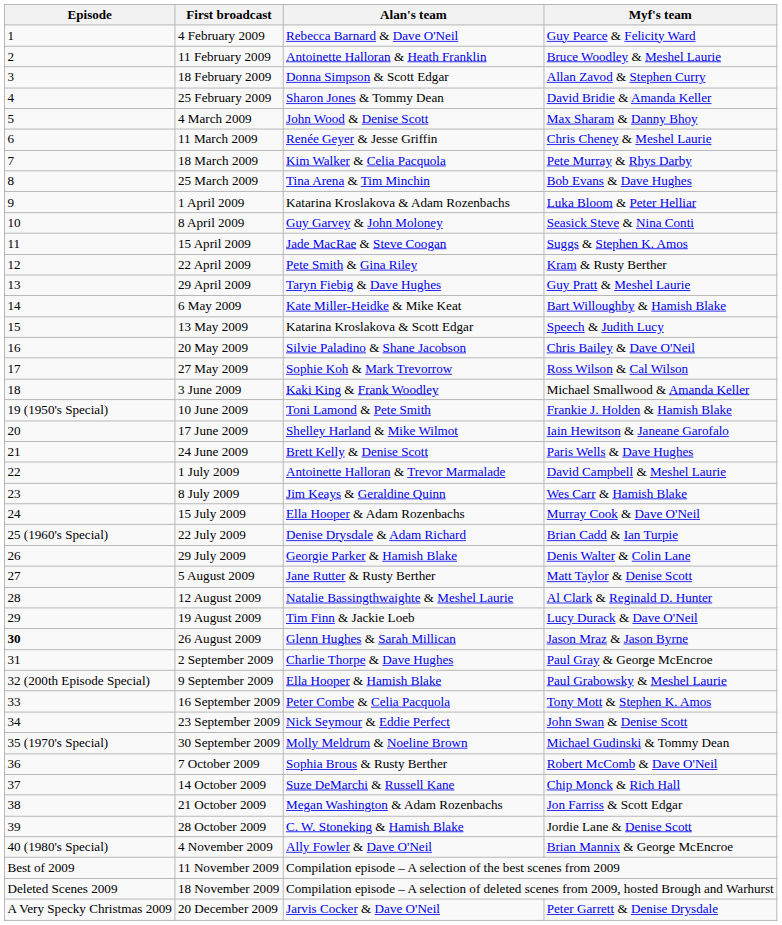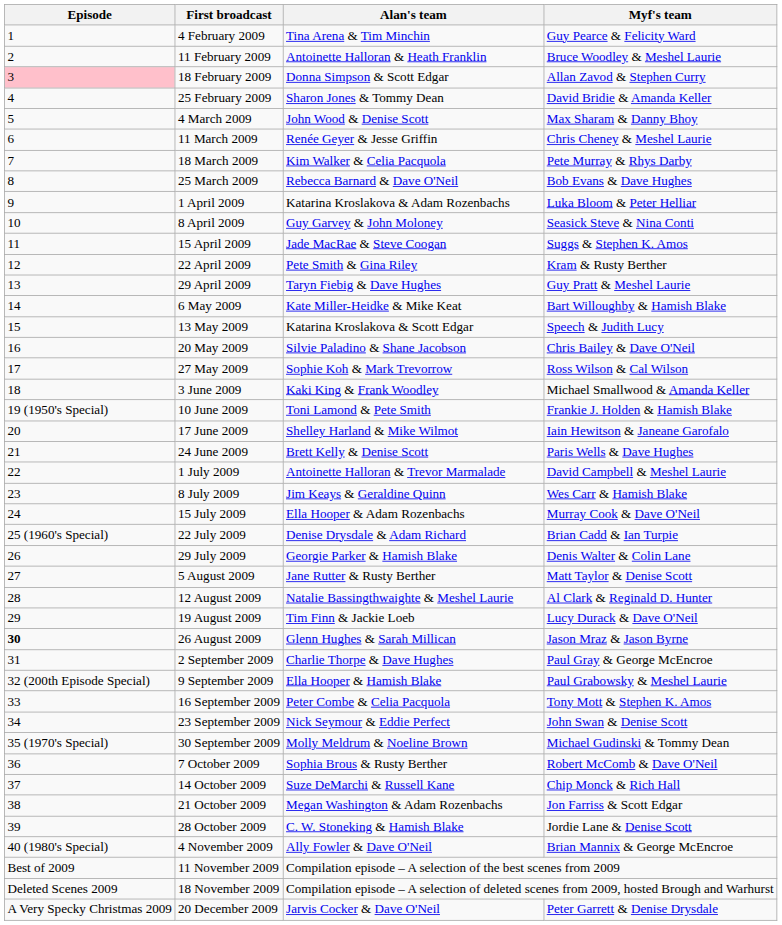4 February 2009 | Alan's team: Rebecca Barnard & Dave O'Neil -> Tina Arena & Tim Minchin
18 February 2009 | Episode: no background -> pink background
25 March 2009 | Alan's team: Tina Arena & Tim Minchin -> Rebecca Barnard & Dave O'Neil
